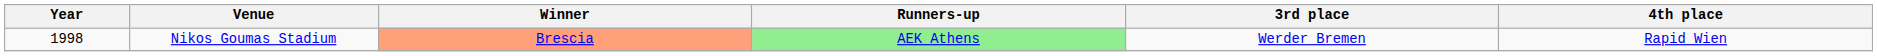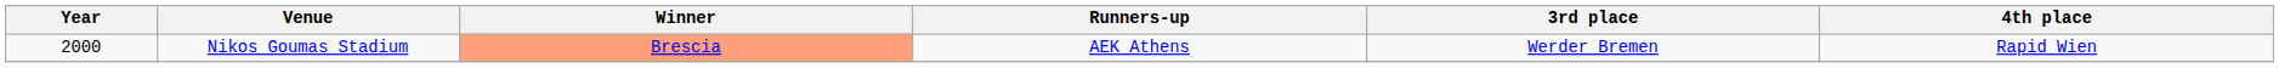Nikos Goumas Stadium | Year: 1998 -> 2000
Nikos Goumas Stadium | Runners-up: lightgreen background -> no background
